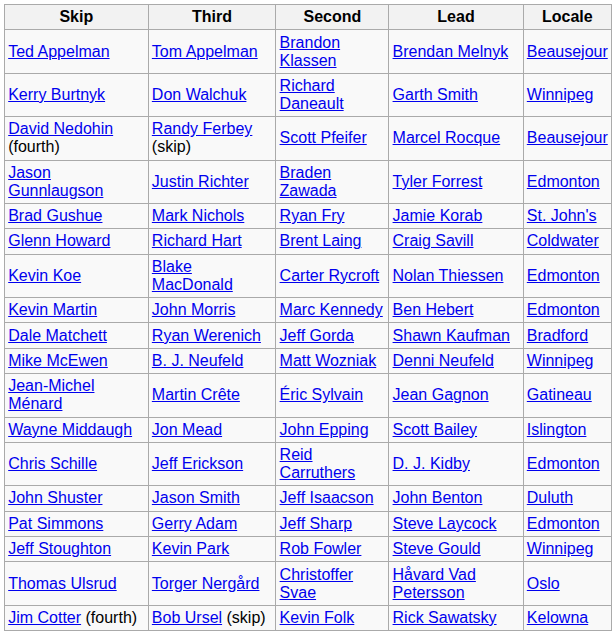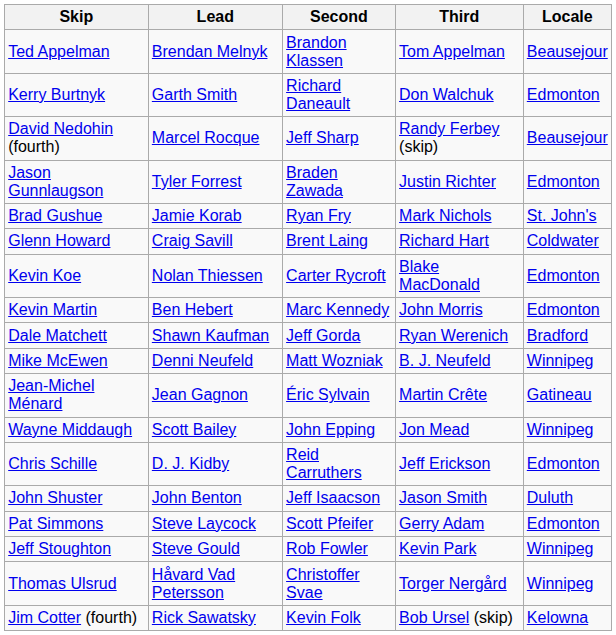columns swapped: Third <-> Lead
Kerry Burtnyk | Locale: Winnipeg -> Edmonton
David Nedohin (fourth) | Second: Scott Pfeifer -> Jeff Sharp
Wayne Middaugh | Locale: Islington -> Winnipeg
Pat Simmons | Second: Jeff Sharp -> Scott Pfeifer
Thomas Ulsrud | Locale: Oslo -> Winnipeg
